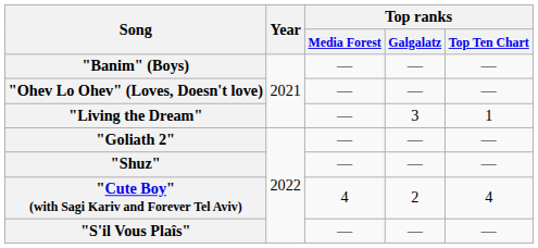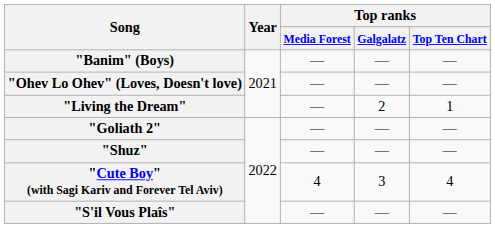"Living the Dream" | Top ranks / Galgalatz: 3 -> 2
"Cute Boy" (with Sagi Kariv and Forever Tel Aviv) | Top ranks / Galgalatz: 2 -> 3
